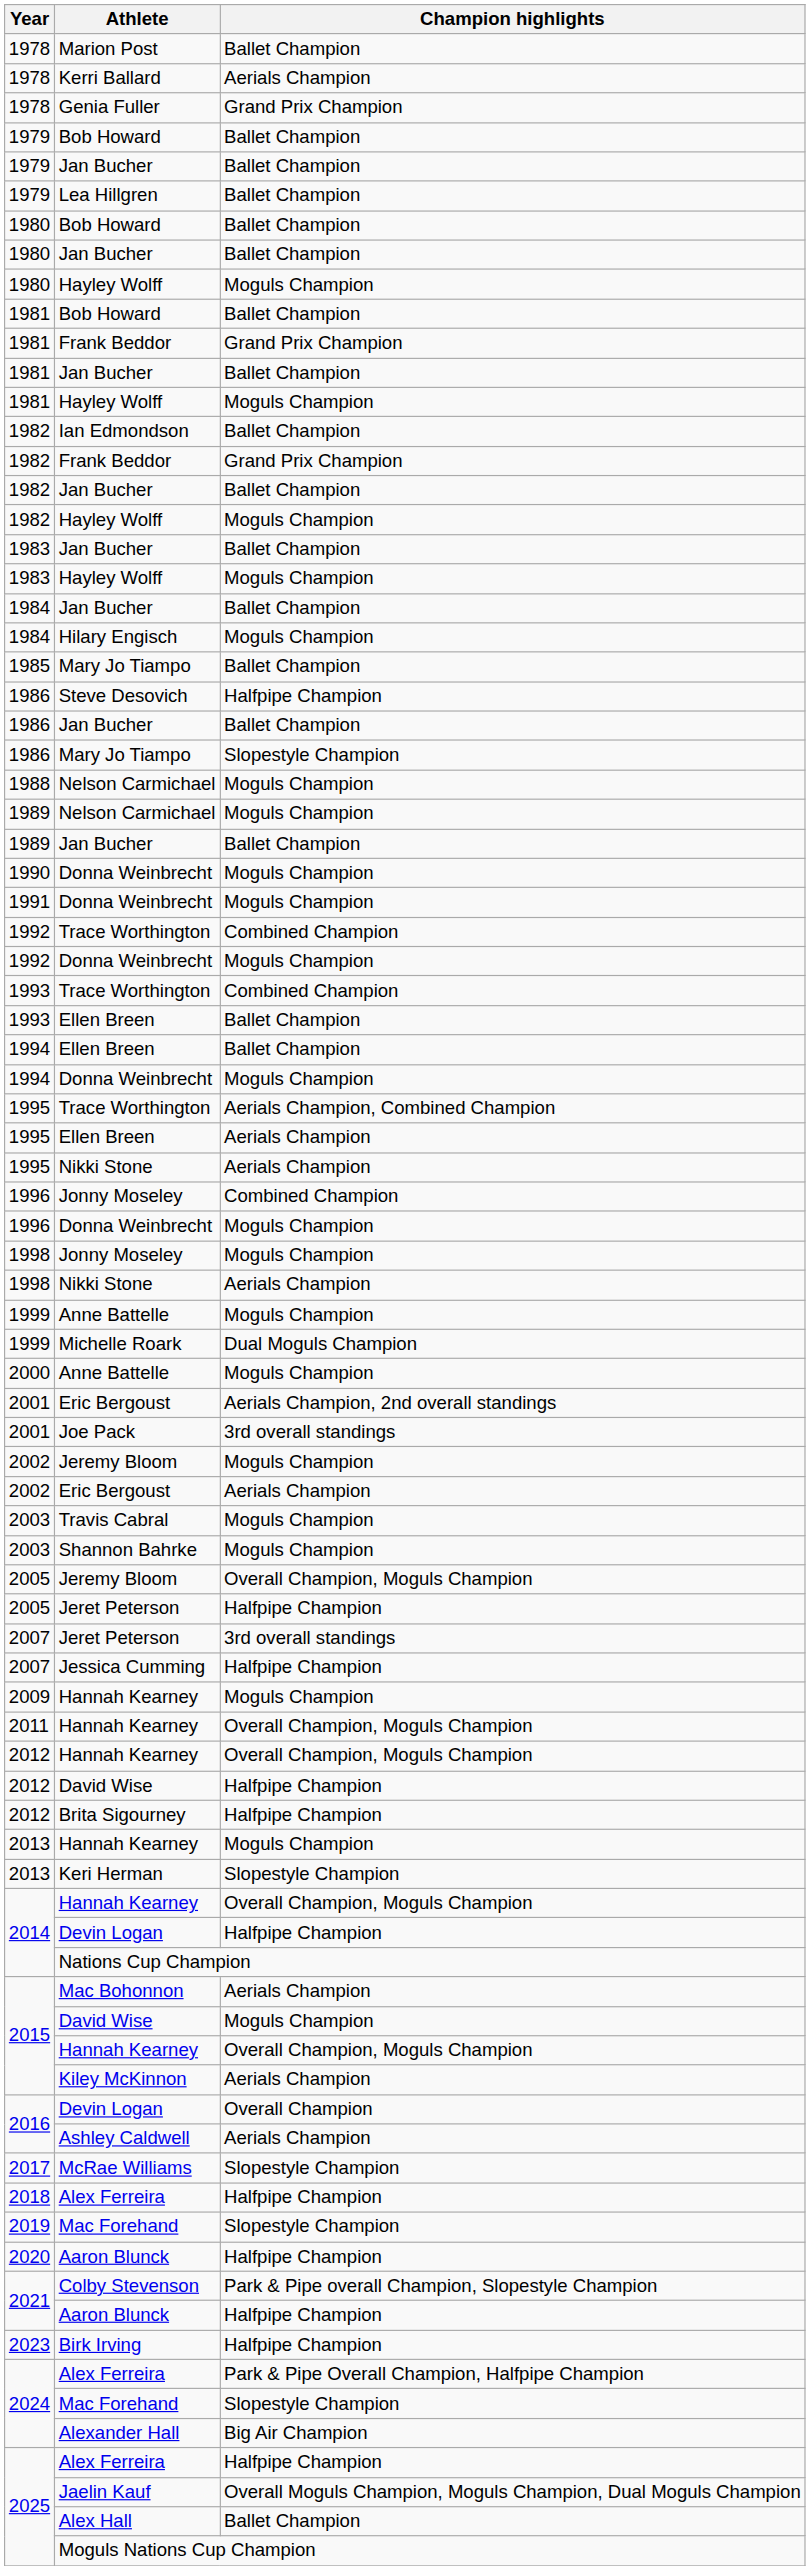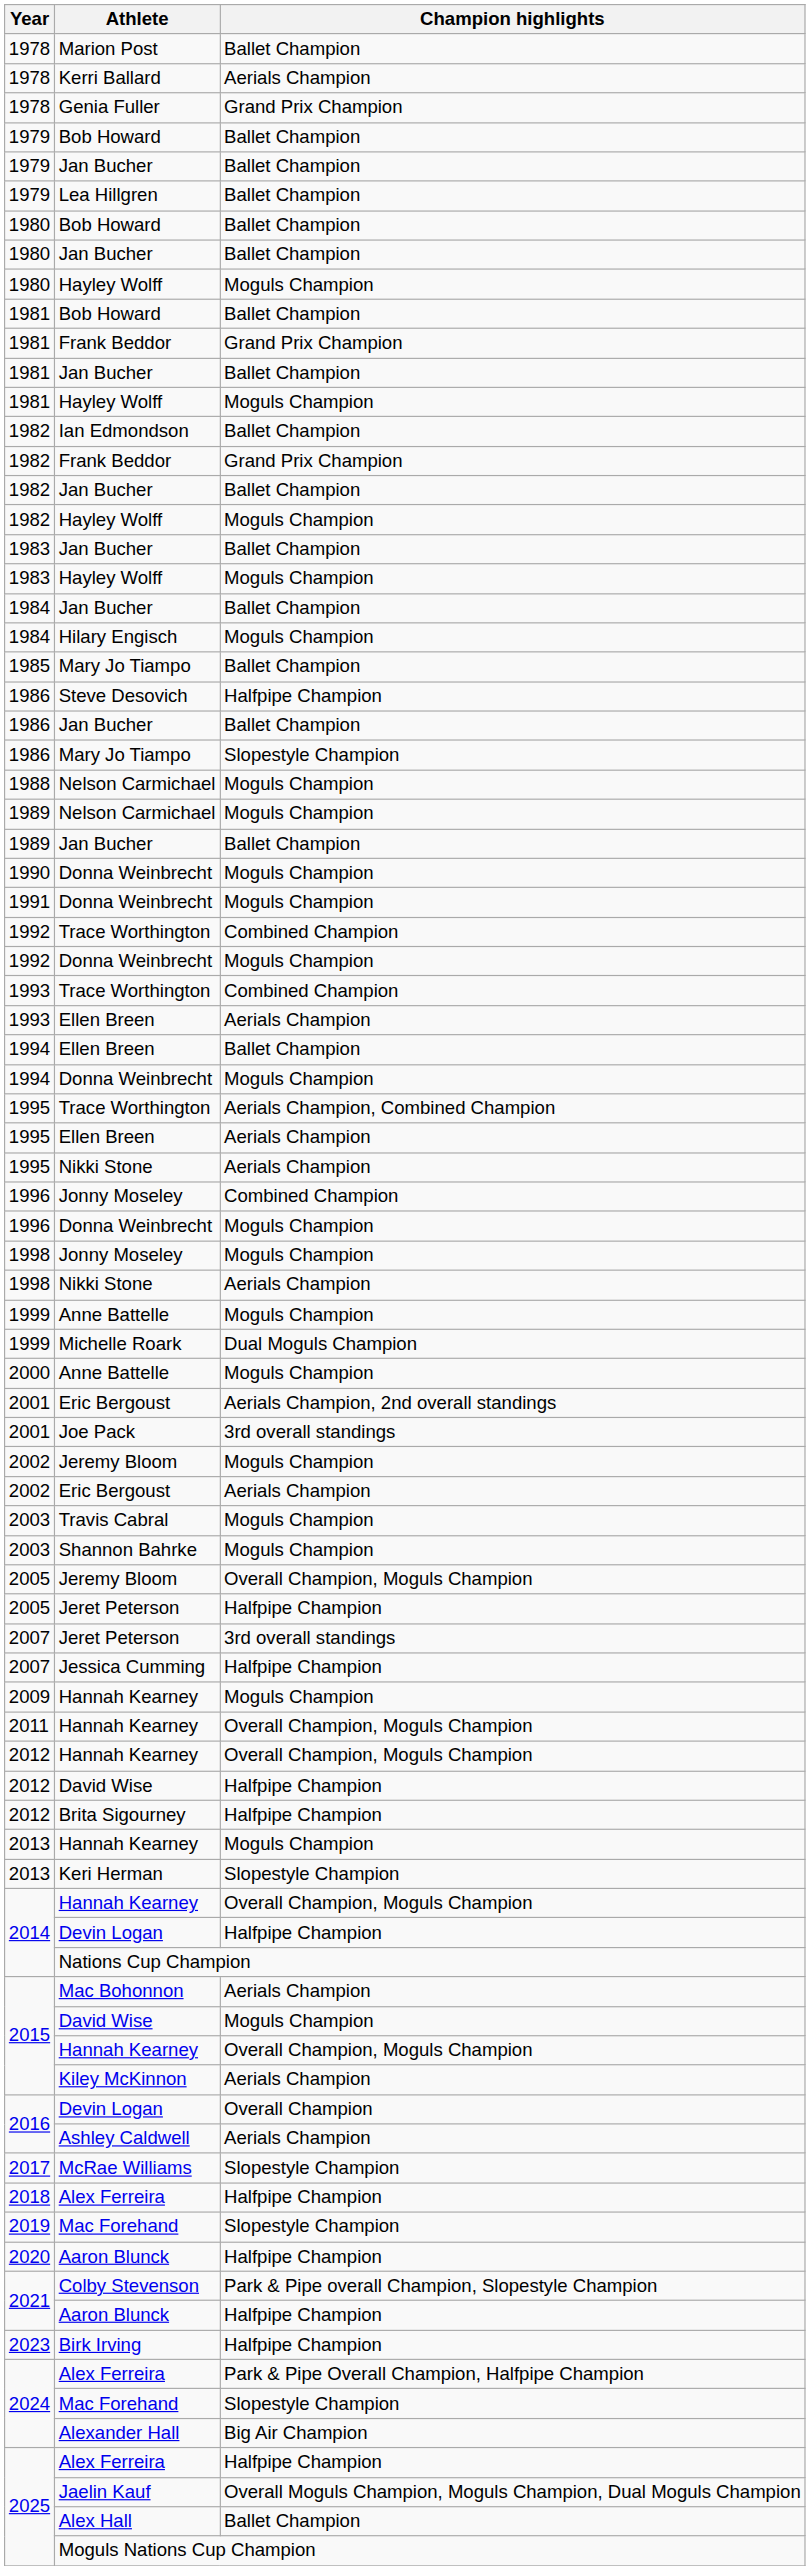1993 / Ellen Breen | Champion highlights: Ballet Champion -> Aerials Champion
